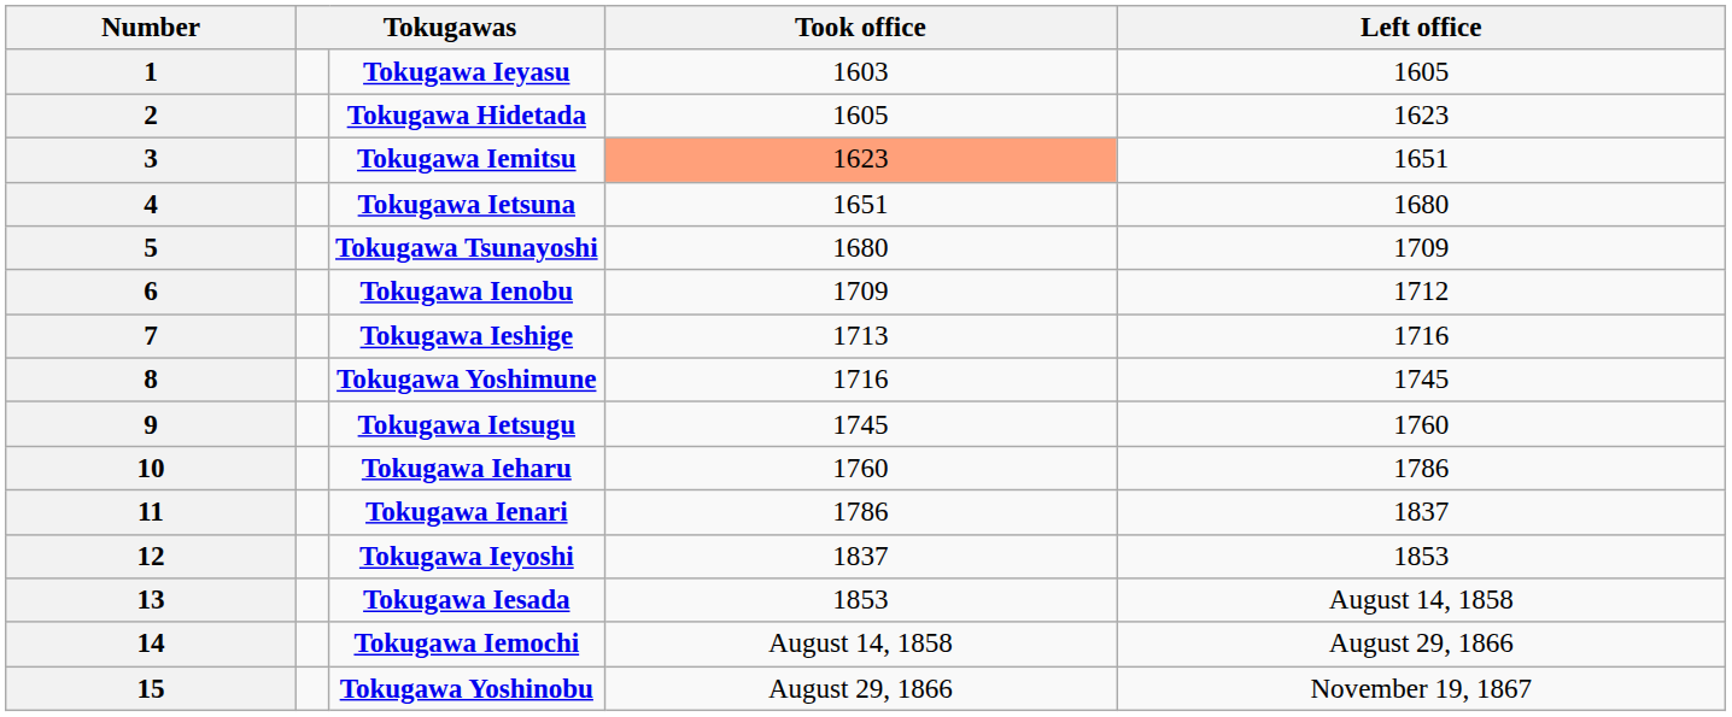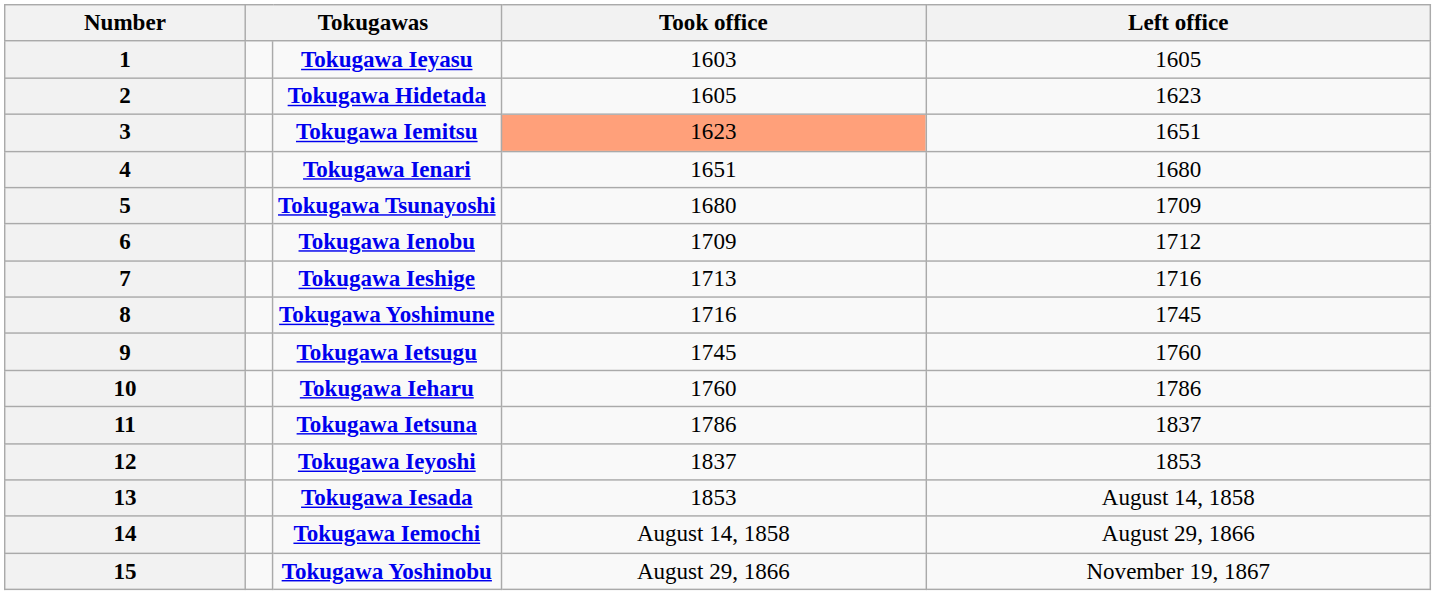4 | column 3: Tokugawa Ietsuna -> Tokugawa Ienari
11 | column 3: Tokugawa Ienari -> Tokugawa Ietsuna
